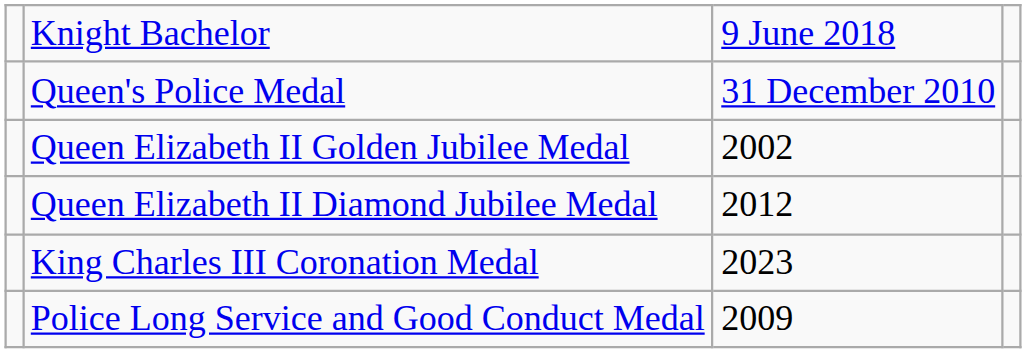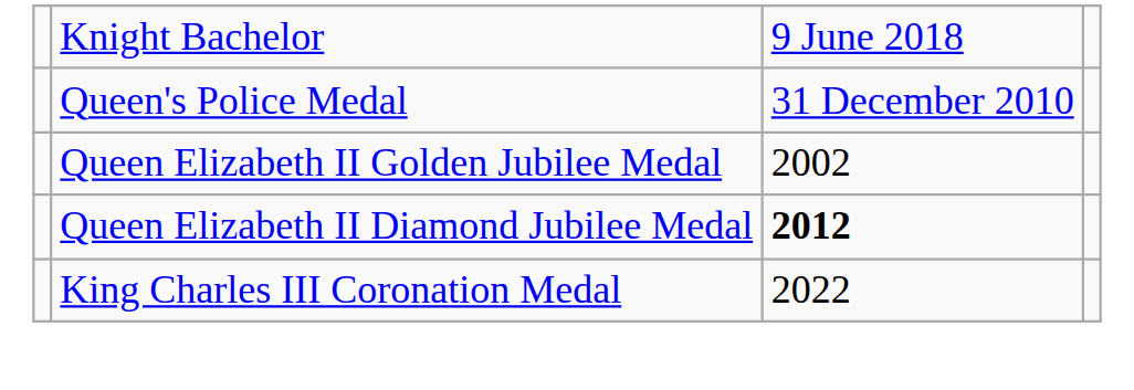Queen Elizabeth II Diamond Jubilee Medal | column 3: normal -> bold
King Charles III Coronation Medal | column 3: 2023 -> 2022
- row: Police Long Service and Good Conduct Medal | 2009
